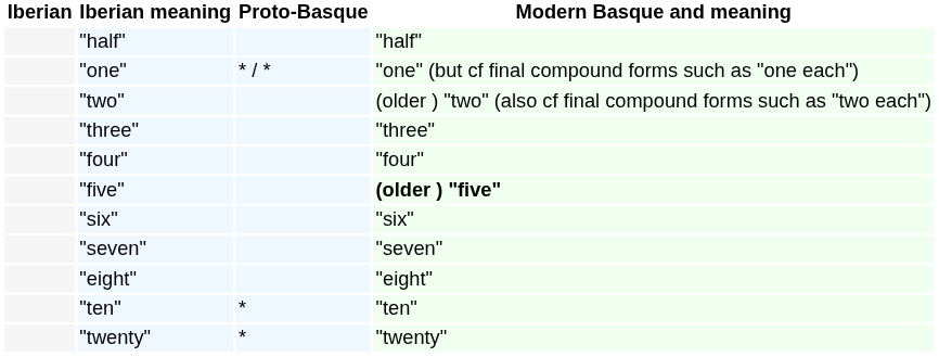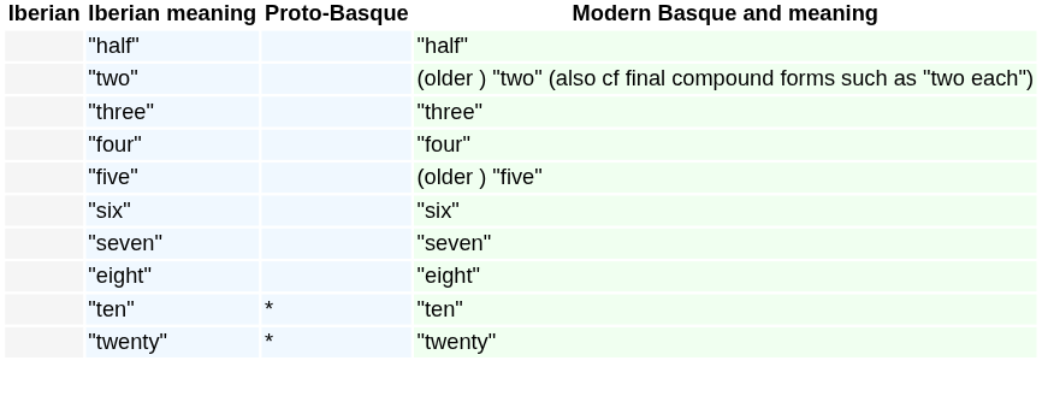- row: "one" | * / * | "one" (but cf final compound forms such as "one each")
"five" | Modern Basque and meaning: bold -> normal
